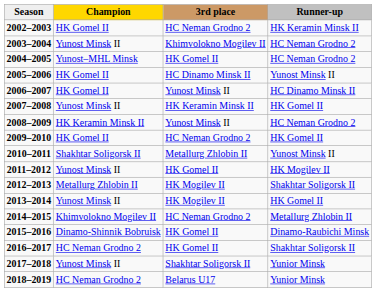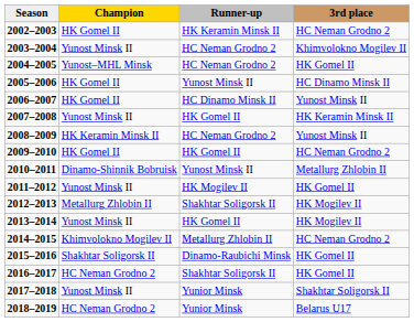columns swapped: Runner-up <-> 3rd place
2010–2011 | Champion: Shakhtar Soligorsk II -> Dinamo-Shinnik Bobruisk
2015–2016 | Champion: Dinamo-Shinnik Bobruisk -> Shakhtar Soligorsk II
